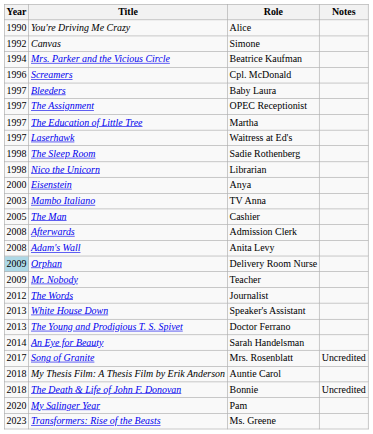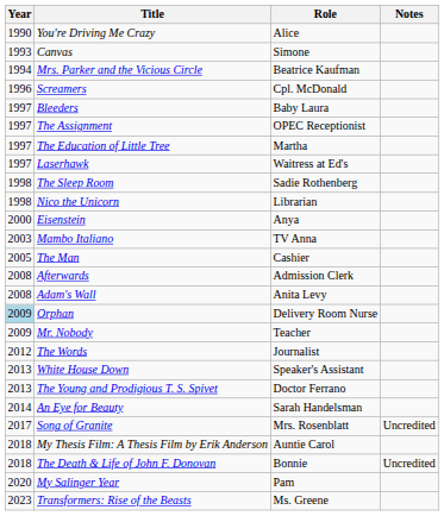Canvas | Year: 1992 -> 1993
